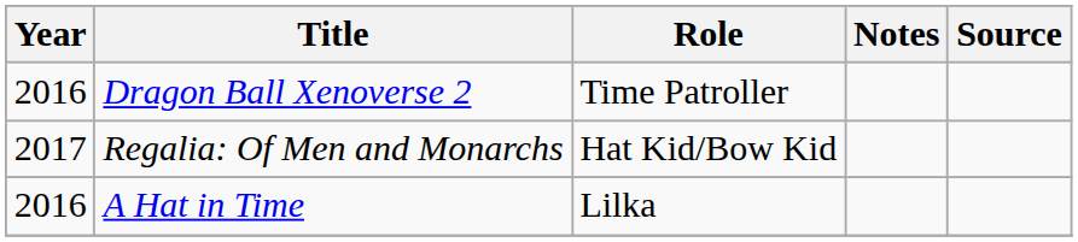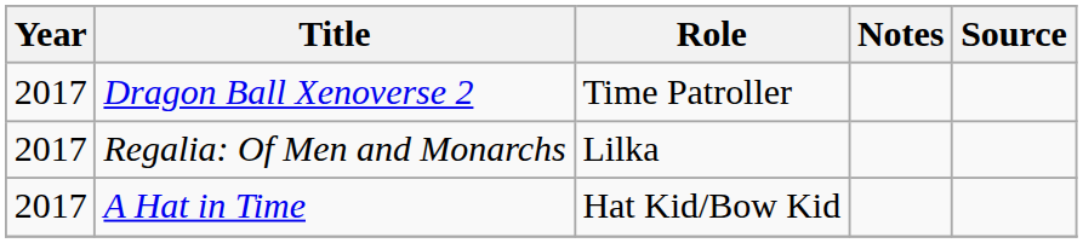Dragon Ball Xenoverse 2 | Year: 2016 -> 2017
Regalia: Of Men and Monarchs | Role: Hat Kid/Bow Kid -> Lilka
A Hat in Time | Year: 2016 -> 2017
A Hat in Time | Role: Lilka -> Hat Kid/Bow Kid
